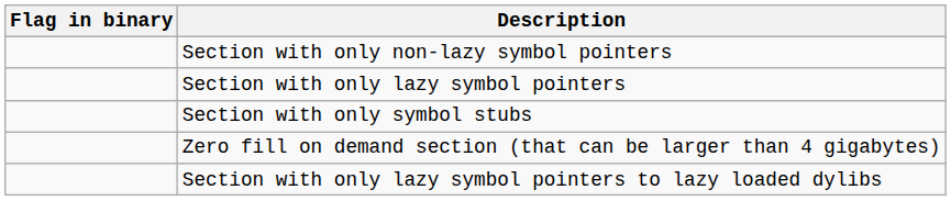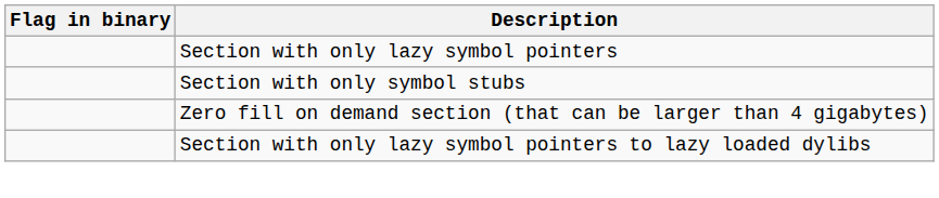- row: Section with only non-lazy symbol pointers
